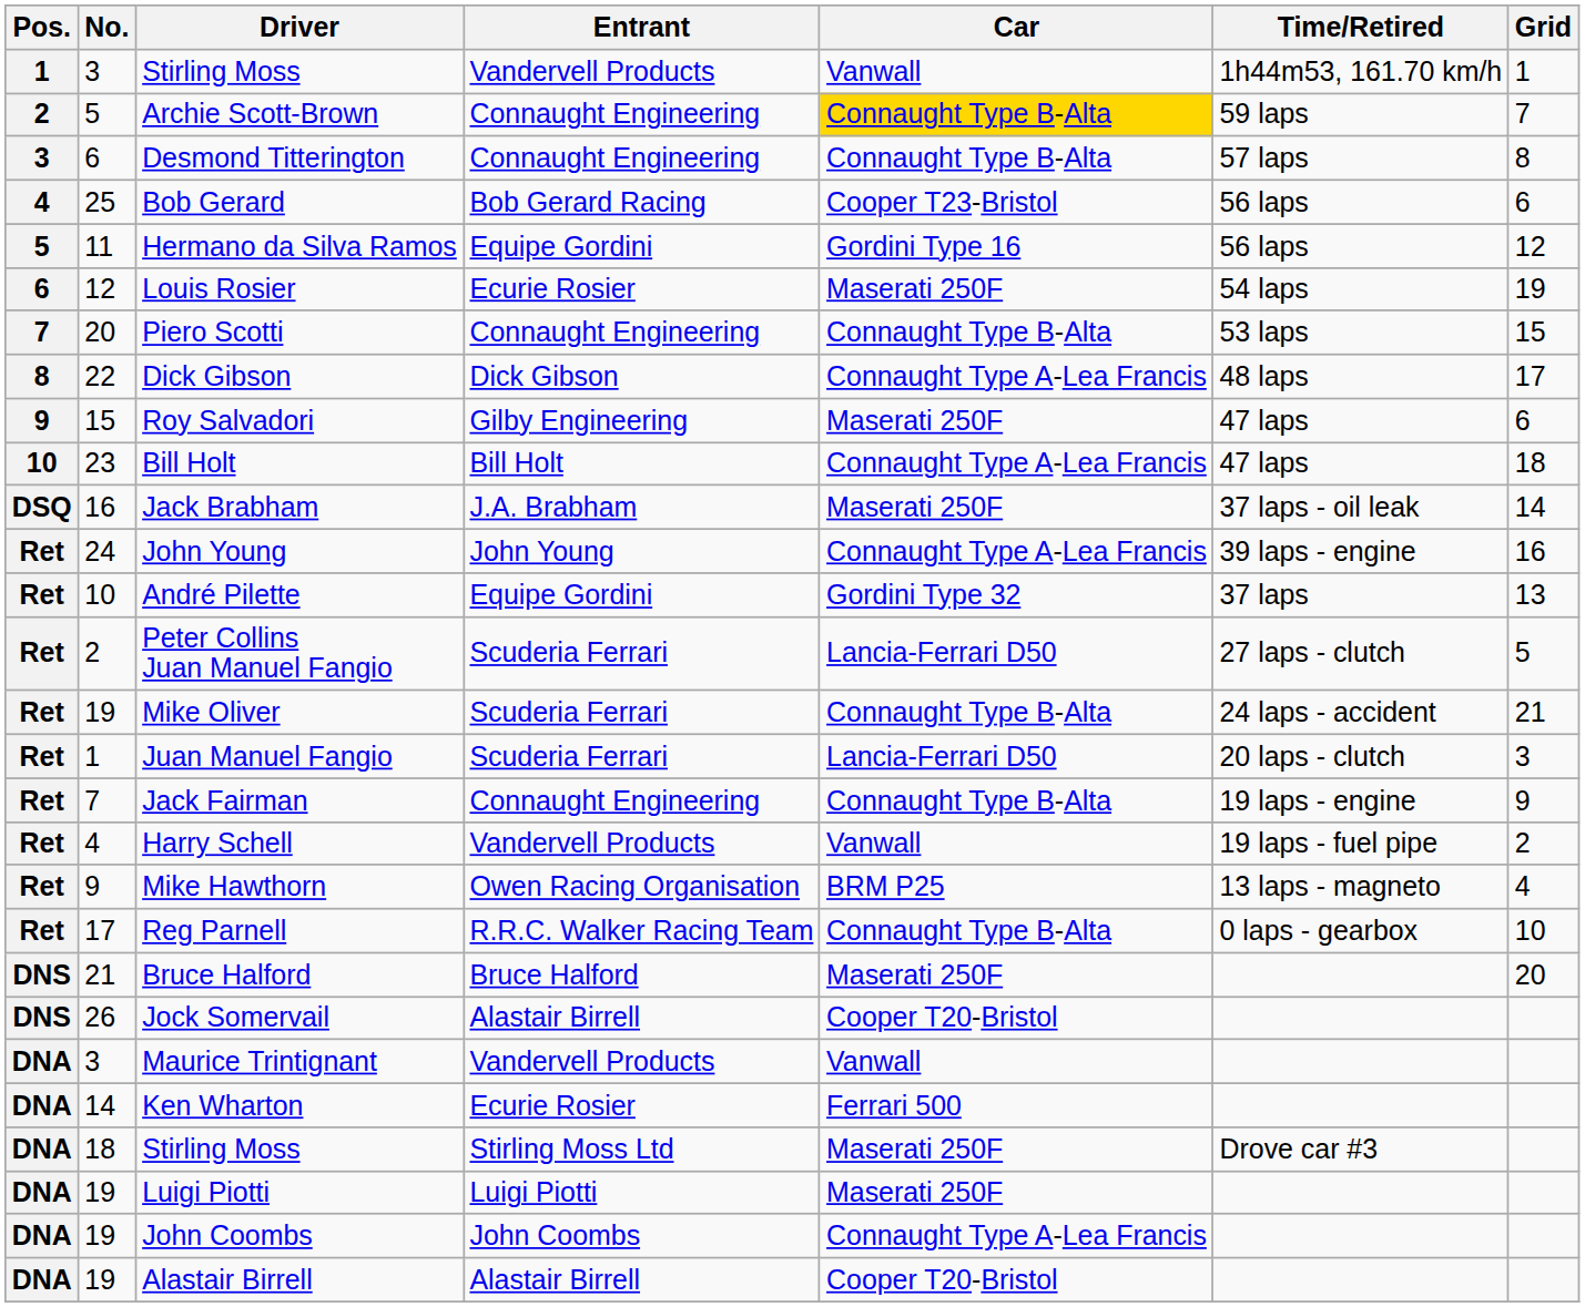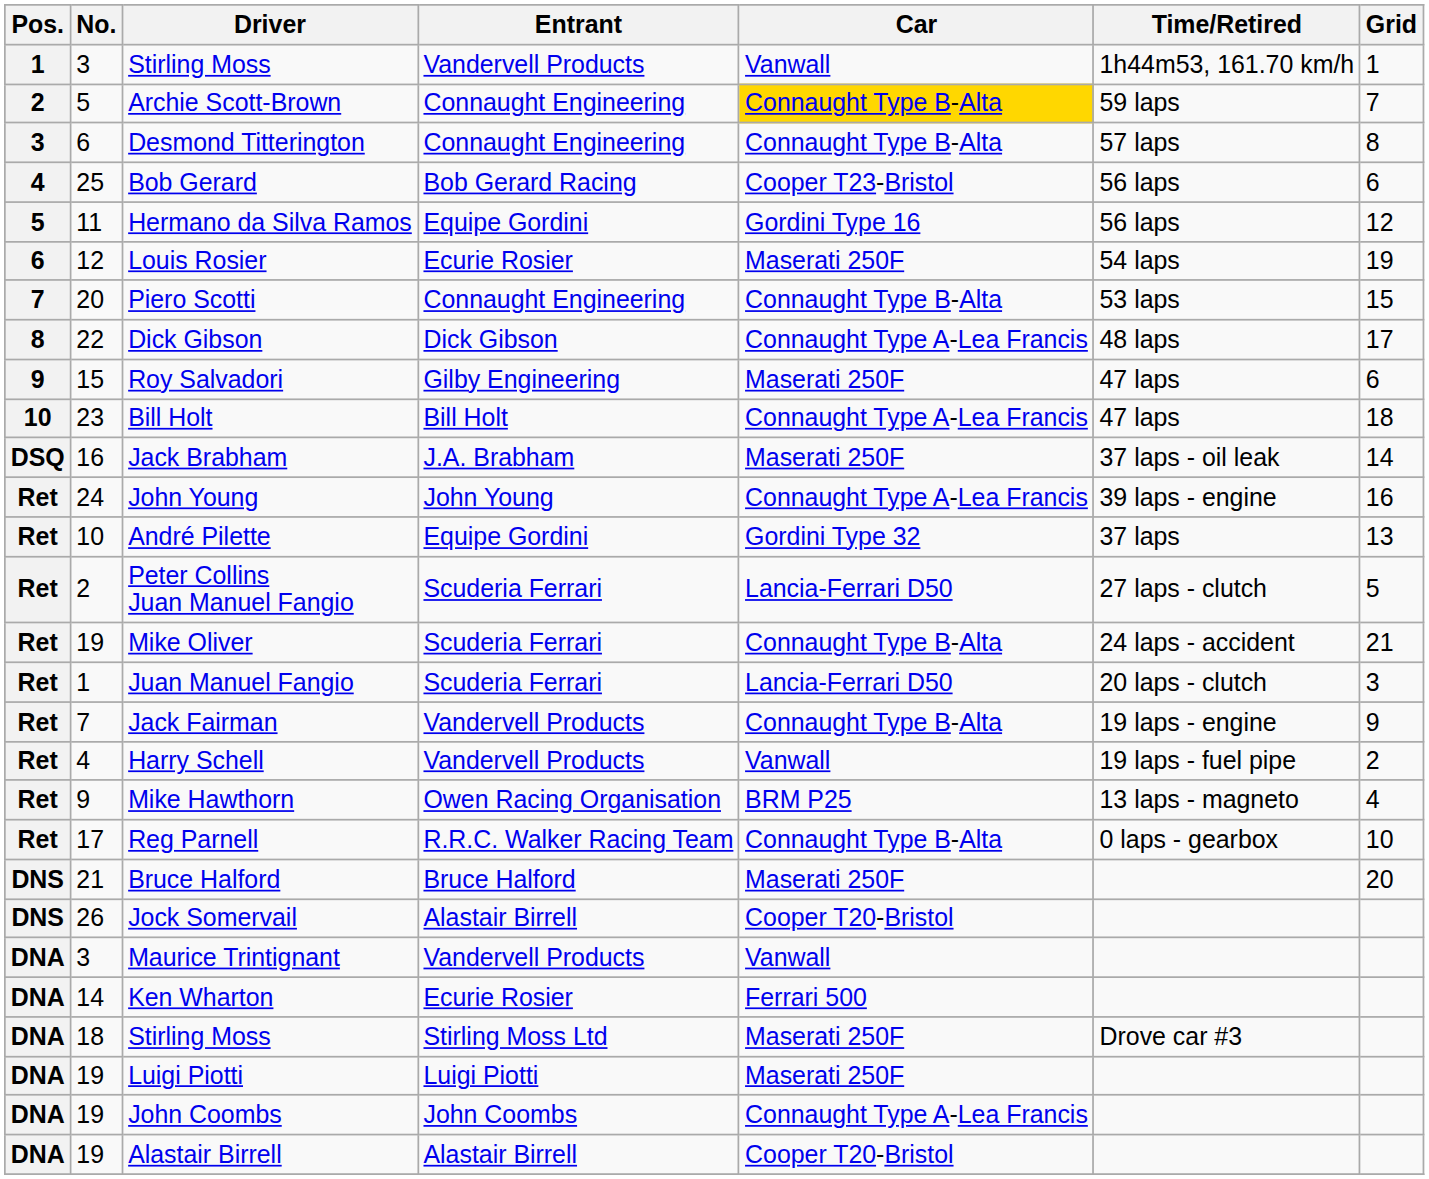Jack Fairman | Entrant: Connaught Engineering -> Vandervell Products
